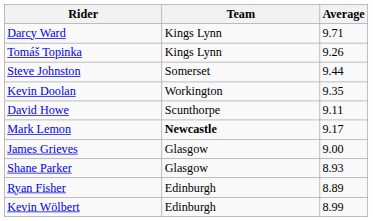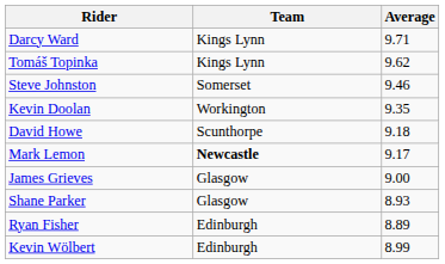Tomáš Topinka | Average: 9.26 -> 9.62
Steve Johnston | Average: 9.44 -> 9.46
David Howe | Average: 9.11 -> 9.18
